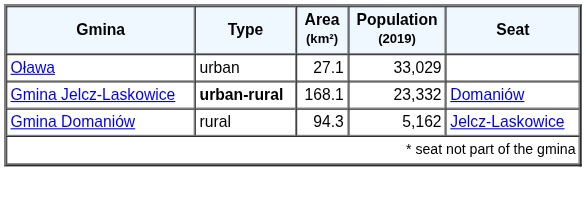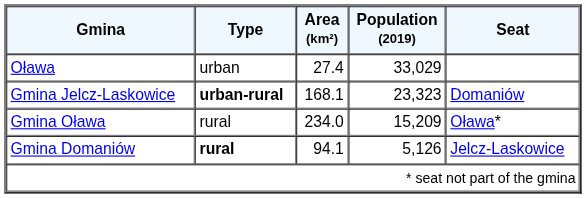Oława | Area (km²): 27.1 -> 27.4
Gmina Jelcz-Laskowice | Population (2019): 23,332 -> 23,323
+ row: Gmina Oława | rural | 234.0 | 15,209 | Oława*
Gmina Domaniów | Type: normal -> bold
Gmina Domaniów | Area (km²): 94.3 -> 94.1
Gmina Domaniów | Population (2019): 5,162 -> 5,126
